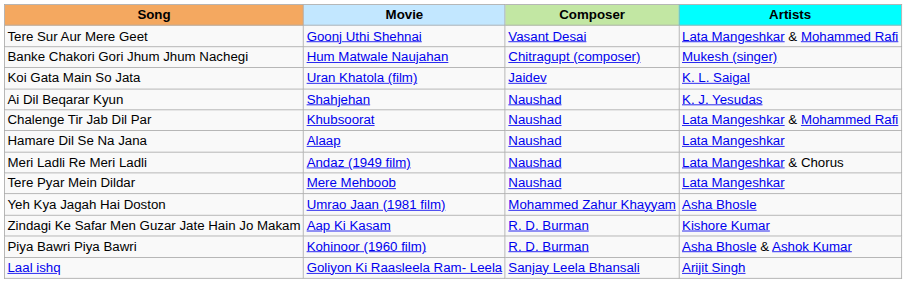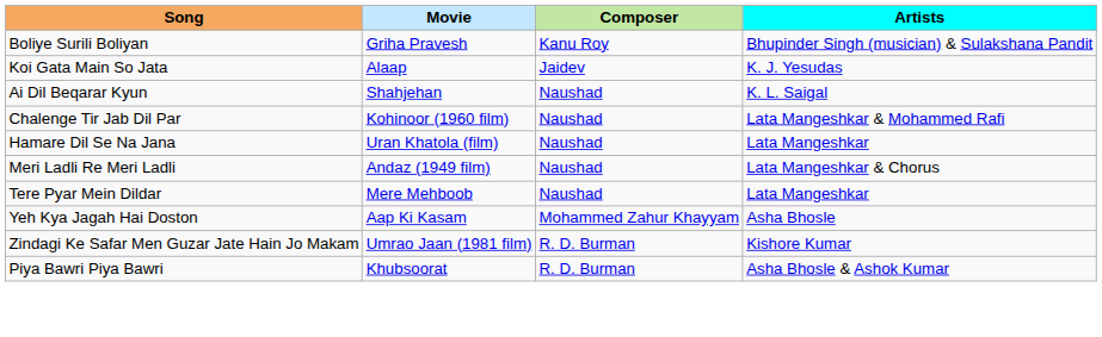- row: Tere Sur Aur Mere Geet | Goonj Uthi Shehnai | Vasant Desai | Lata Mangeshkar & Mohammed Rafi
+ row: Boliye Surili Boliyan | Griha Pravesh | Kanu Roy | Bhupinder Singh (musician) & Sulakshana Pandit
- row: Banke Chakori Gori Jhum Jhum Nachegi | Hum Matwale Naujahan | Chitragupt (composer) | Mukesh (singer)
Koi Gata Main So Jata | Movie: Uran Khatola (film) -> Alaap
Koi Gata Main So Jata | Artists: K. L. Saigal -> K. J. Yesudas
Ai Dil Beqarar Kyun | Artists: K. J. Yesudas -> K. L. Saigal
Chalenge Tir Jab Dil Par | Movie: Khubsoorat -> Kohinoor (1960 film)
Hamare Dil Se Na Jana | Movie: Alaap -> Uran Khatola (film)
Yeh Kya Jagah Hai Doston | Movie: Umrao Jaan (1981 film) -> Aap Ki Kasam
Zindagi Ke Safar Men Guzar Jate Hain Jo Makam | Movie: Aap Ki Kasam -> Umrao Jaan (1981 film)
Piya Bawri Piya Bawri | Movie: Kohinoor (1960 film) -> Khubsoorat
- row: Laal ishq | Goliyon Ki Raasleela Ram- Leela | Sanjay Leela Bhansali | Arijit Singh
